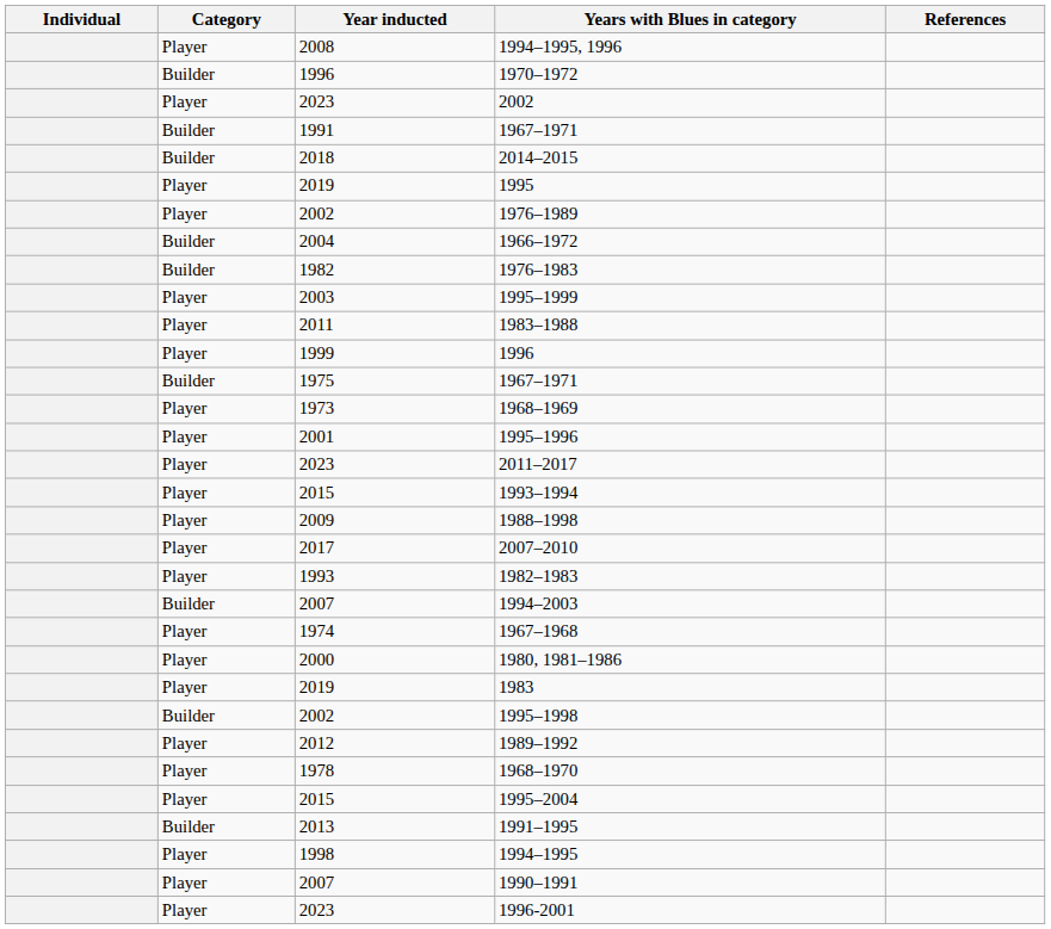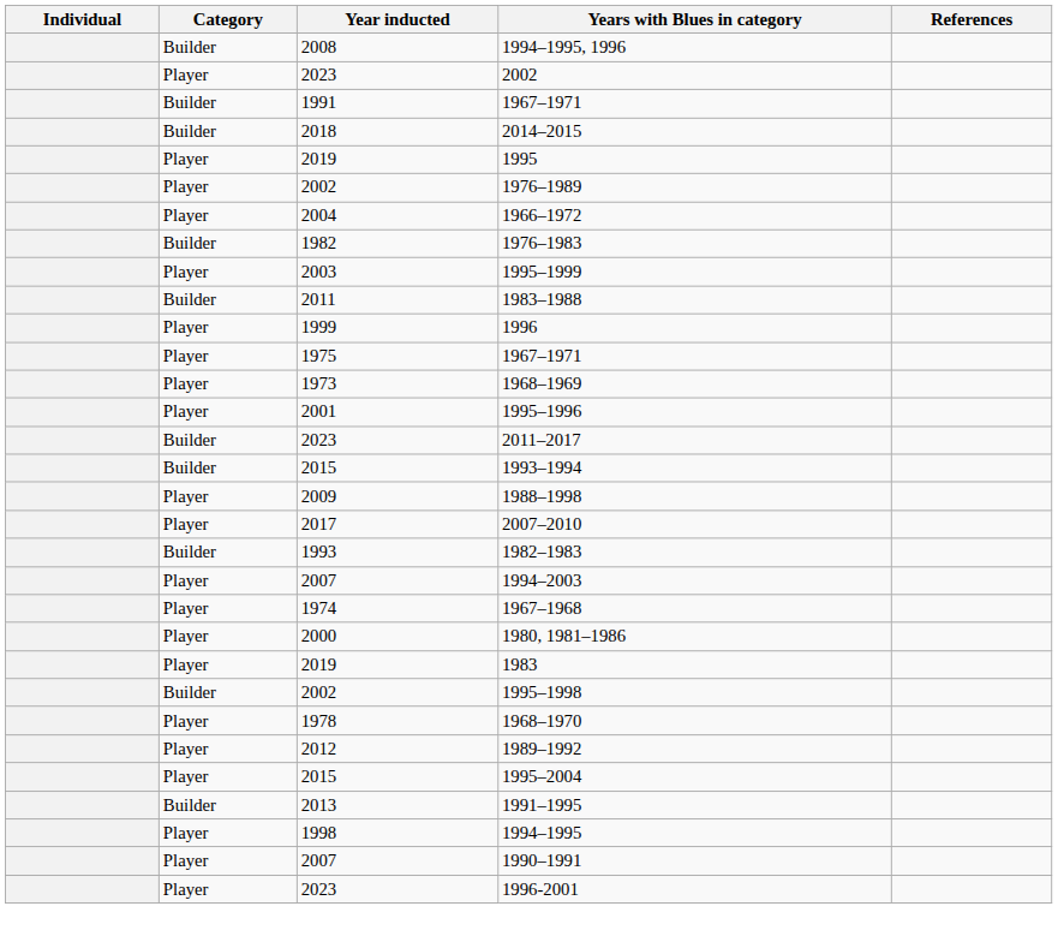1994–1995, 1996 | Category: Player -> Builder
- row: Builder | 1996 | 1970–1972
1966–1972 | Category: Builder -> Player
1983–1988 | Category: Player -> Builder
1975 / 1967–1971 | Category: Builder -> Player
2011–2017 | Category: Player -> Builder
1993–1994 | Category: Player -> Builder
1982–1983 | Category: Player -> Builder
1994–2003 | Category: Builder -> Player
rows swapped: 1989–1992 <-> 1968–1970
